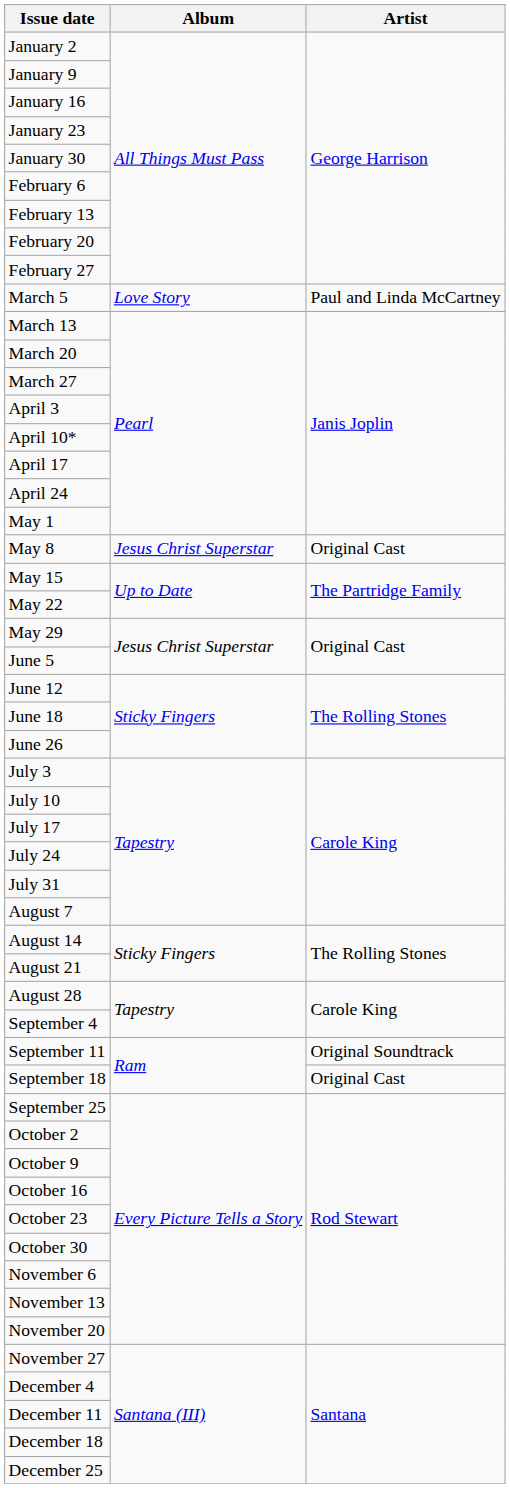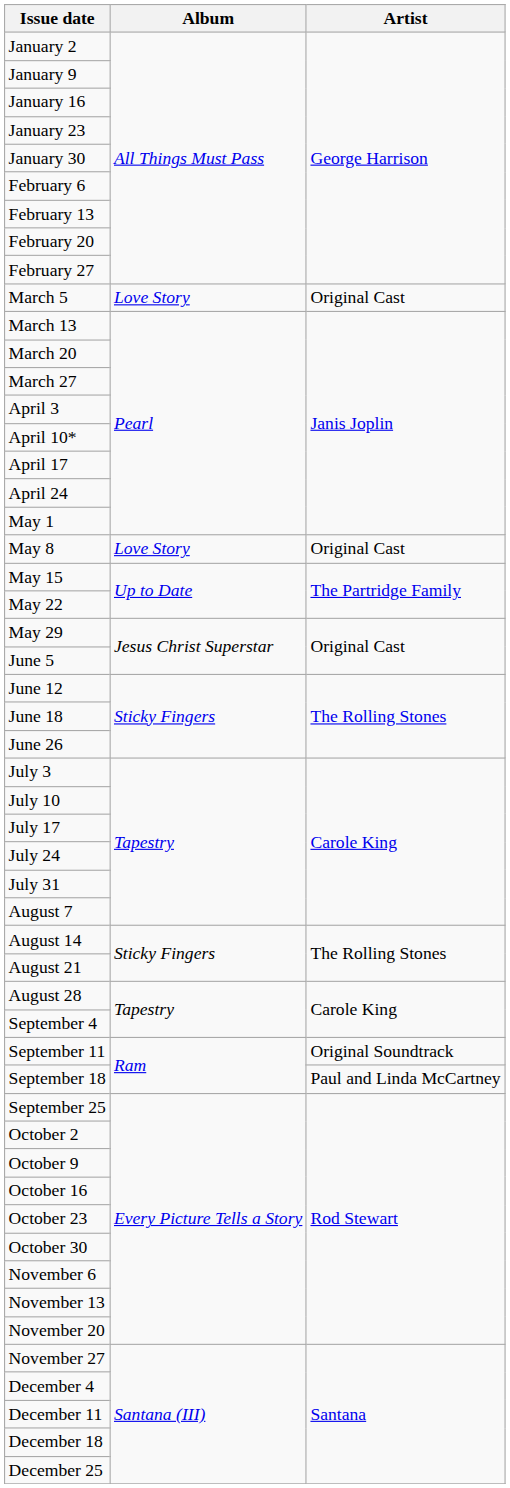March 5 | Artist: Paul and Linda McCartney -> Original Cast
May 8 | Album: Jesus Christ Superstar -> Love Story
September 18 | Artist: Original Cast -> Paul and Linda McCartney
